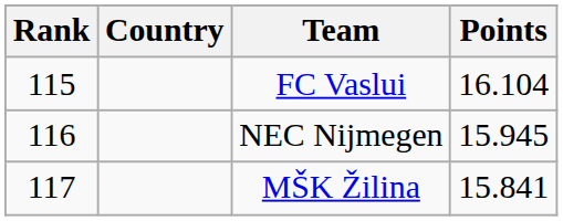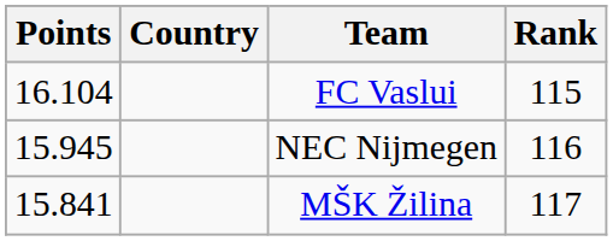columns swapped: Rank <-> Points
